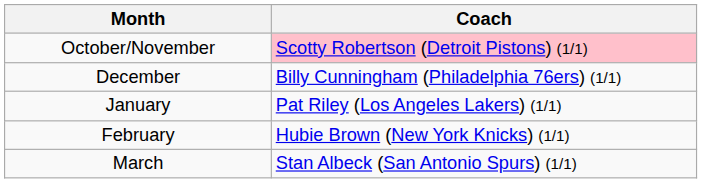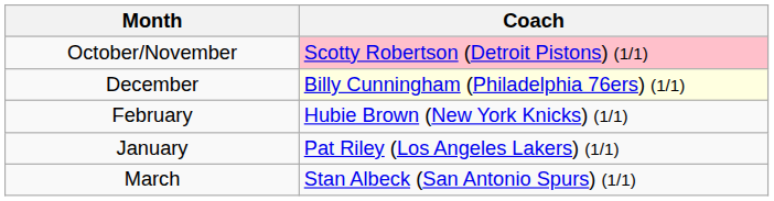December | Coach: no background -> lightyellow background
rows swapped: January <-> February
